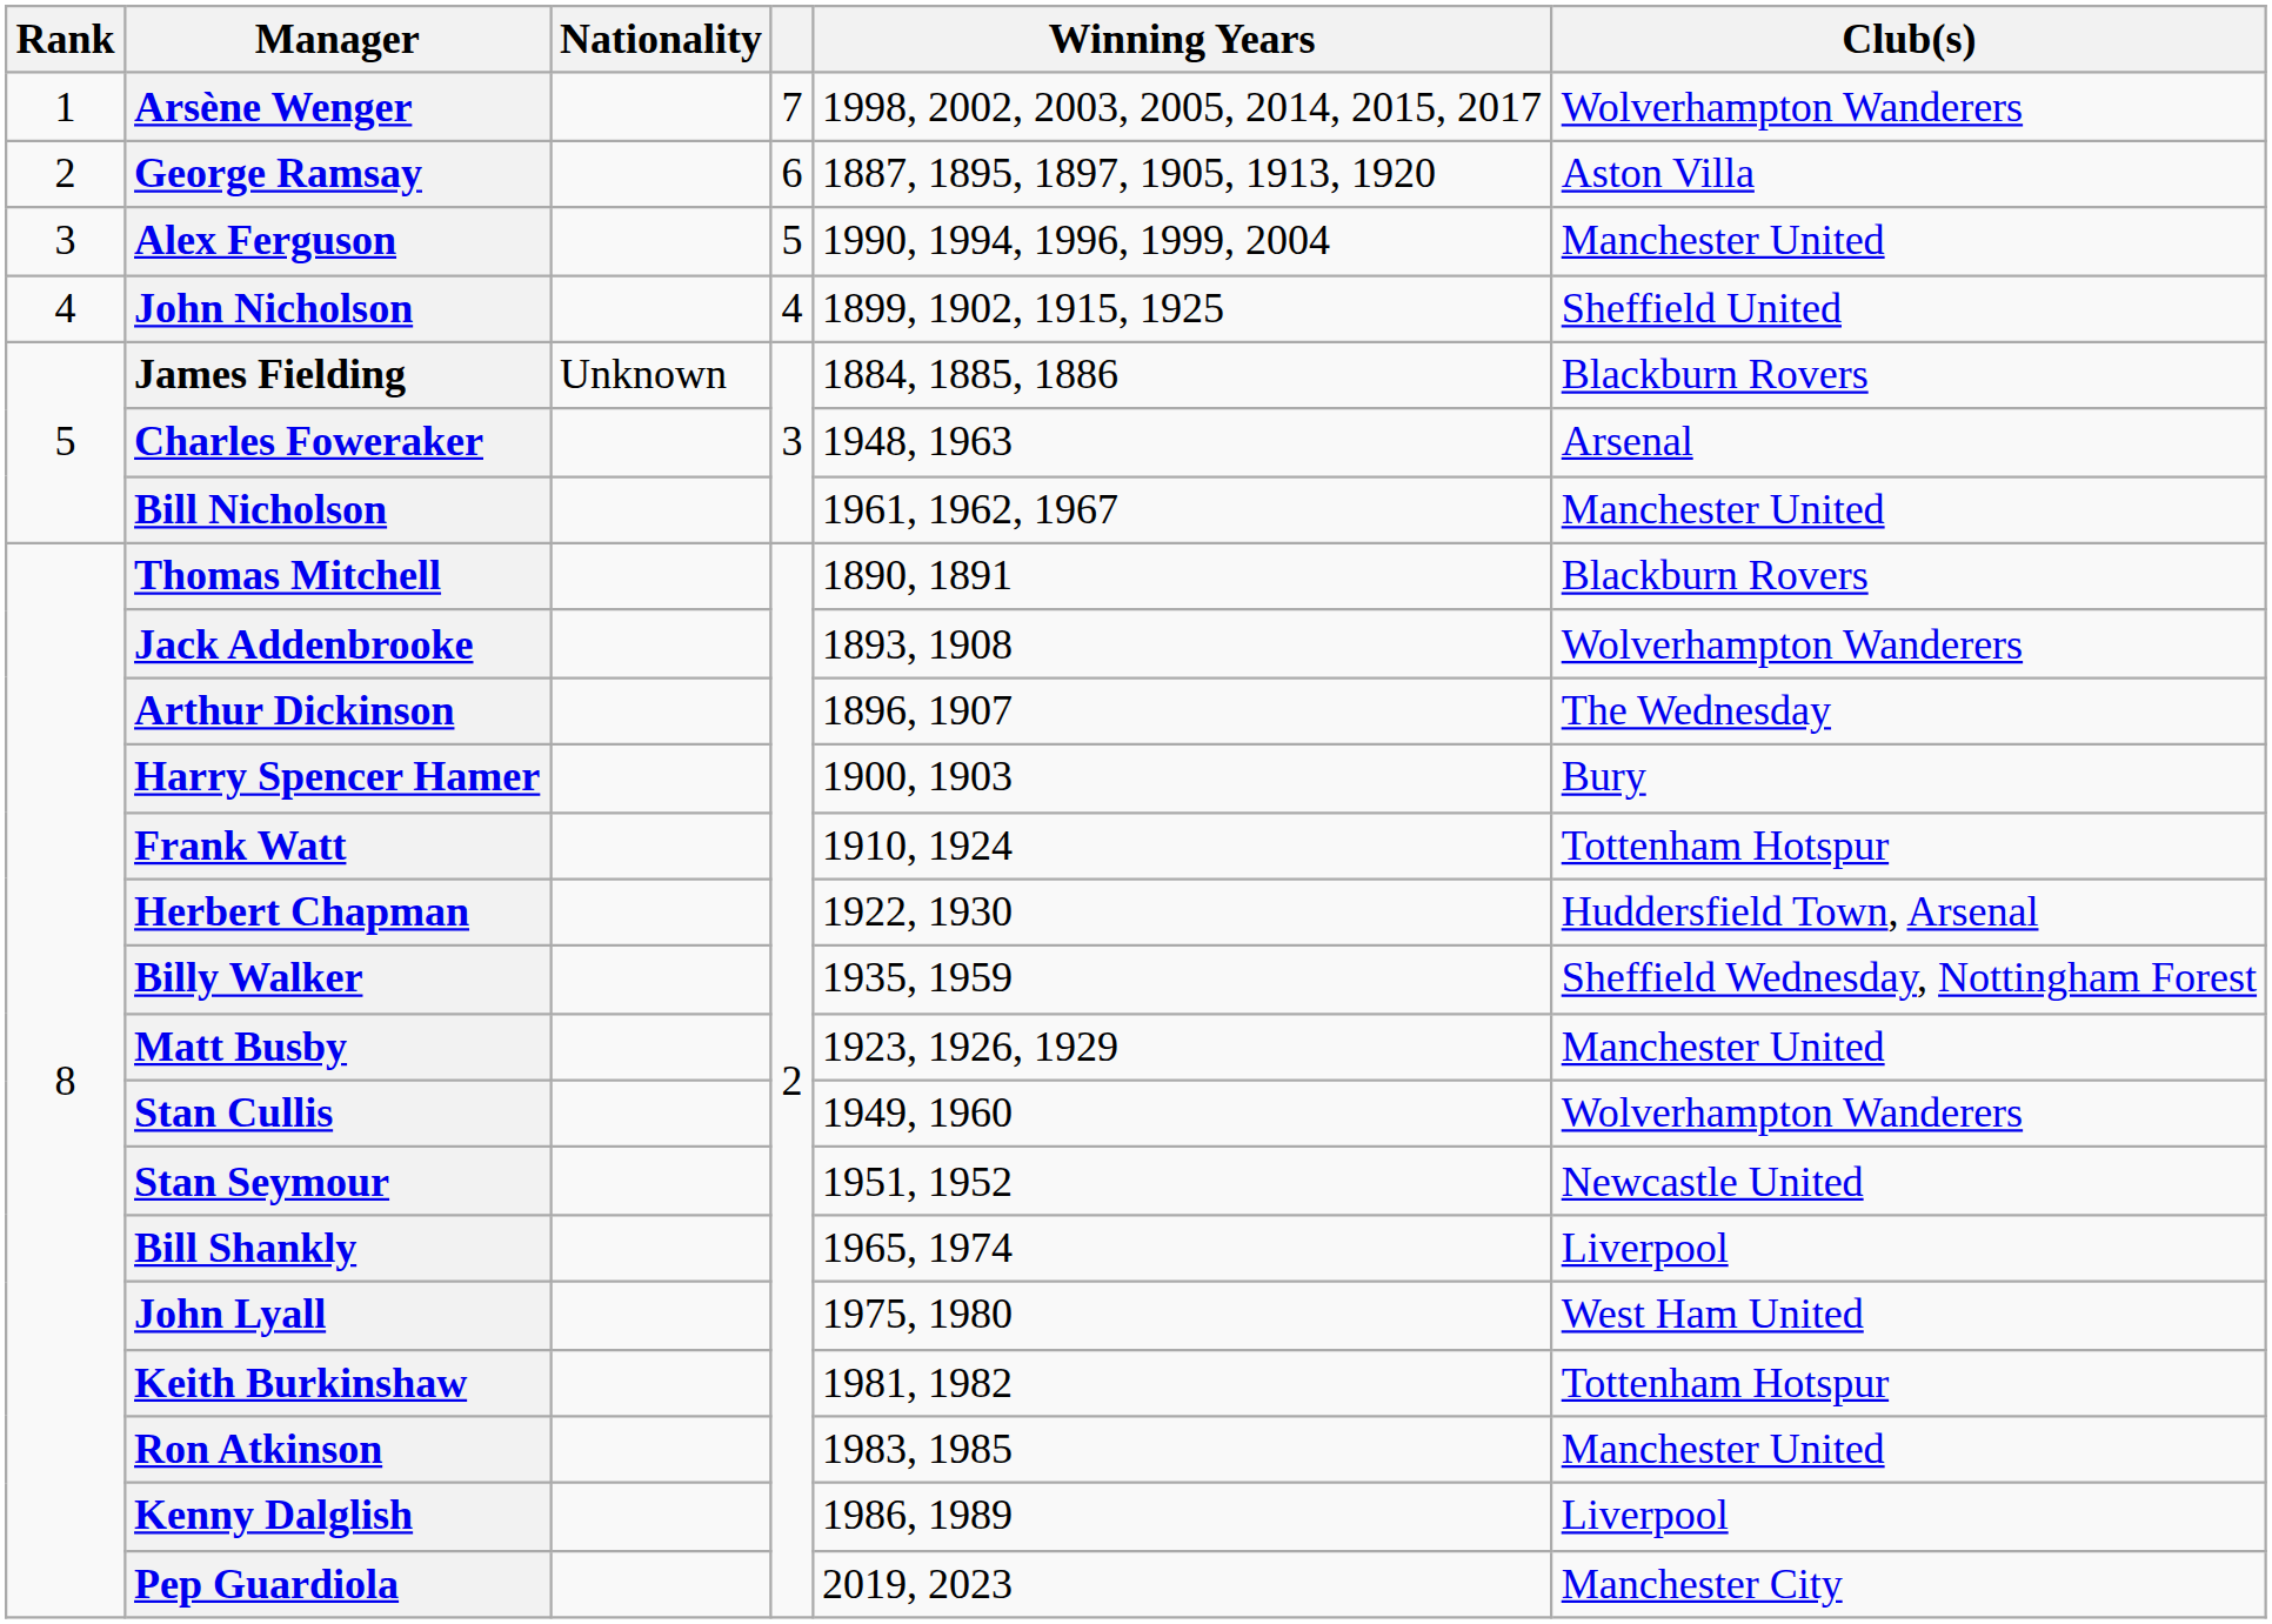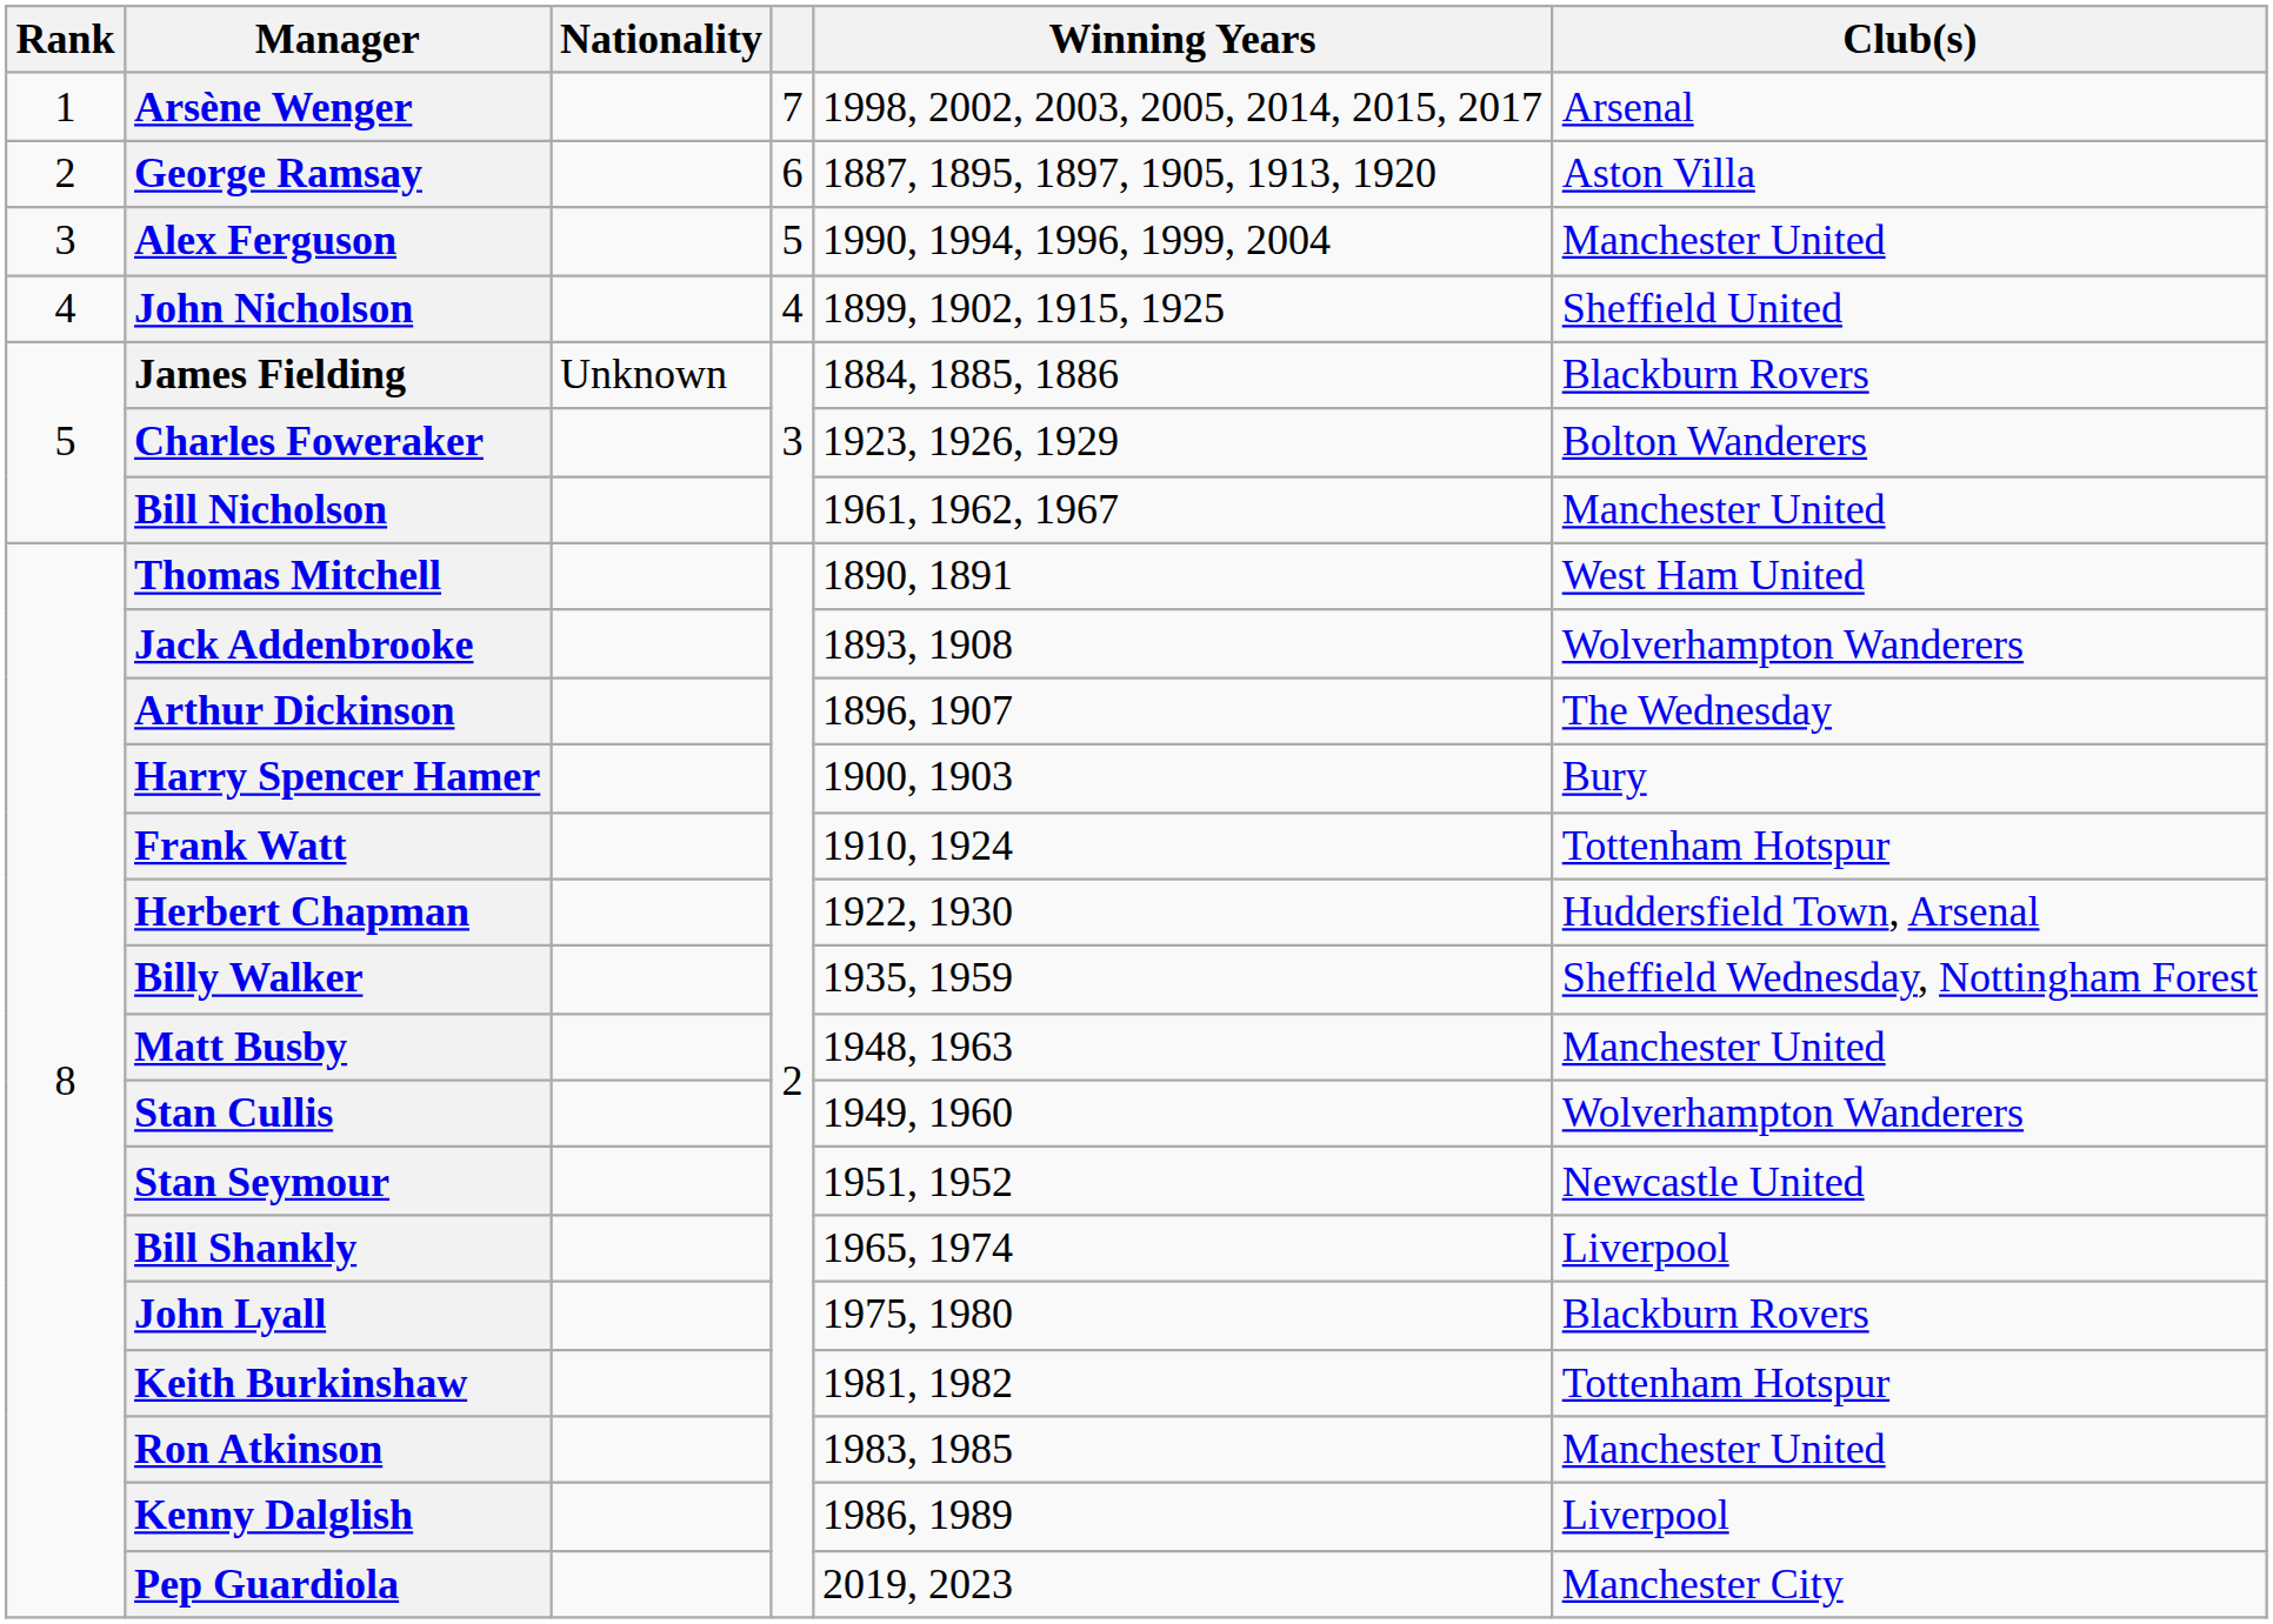Arsène Wenger | Club(s): Wolverhampton Wanderers -> Arsenal
Charles Foweraker | Winning Years: 1948, 1963 -> 1923, 1926, 1929
Charles Foweraker | Club(s): Arsenal -> Bolton Wanderers
Thomas Mitchell | Club(s): Blackburn Rovers -> West Ham United
Matt Busby | Winning Years: 1923, 1926, 1929 -> 1948, 1963
John Lyall | Club(s): West Ham United -> Blackburn Rovers
